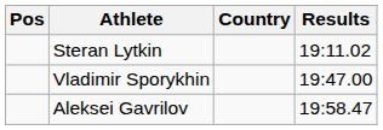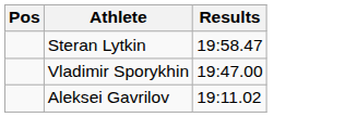- column: Country
Steran Lytkin | Results: 19:11.02 -> 19:58.47
Aleksei Gavrilov | Results: 19:58.47 -> 19:11.02
